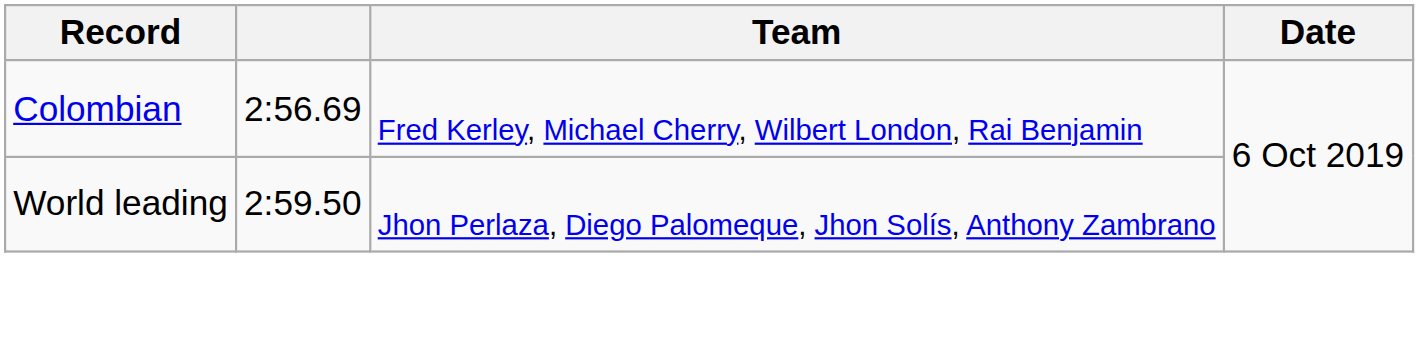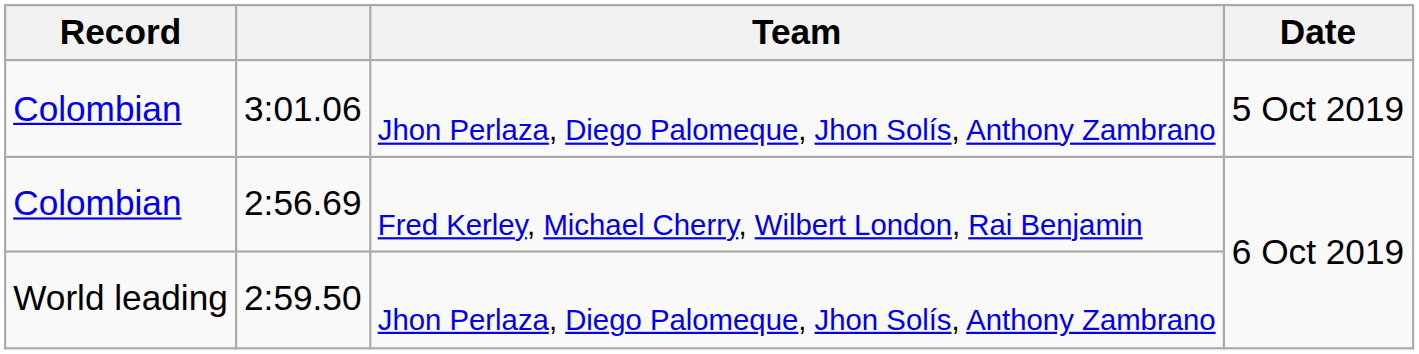+ row: Colombian | 3:01.06 | Jhon Perlaza, Diego Palomeque, Jhon Solís, Anthony Zambrano | 5 Oct 2019
